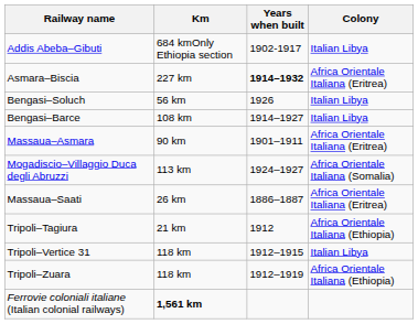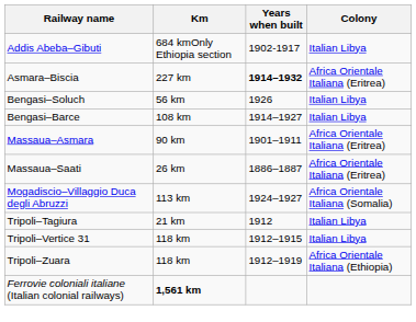rows swapped: Massaua–Saati <-> Mogadiscio–Villaggio Duca degli Abruzzi
Tripoli–Tagiura | Colony: Africa Orientale Italiana (Ethiopia) -> Italian Libya
